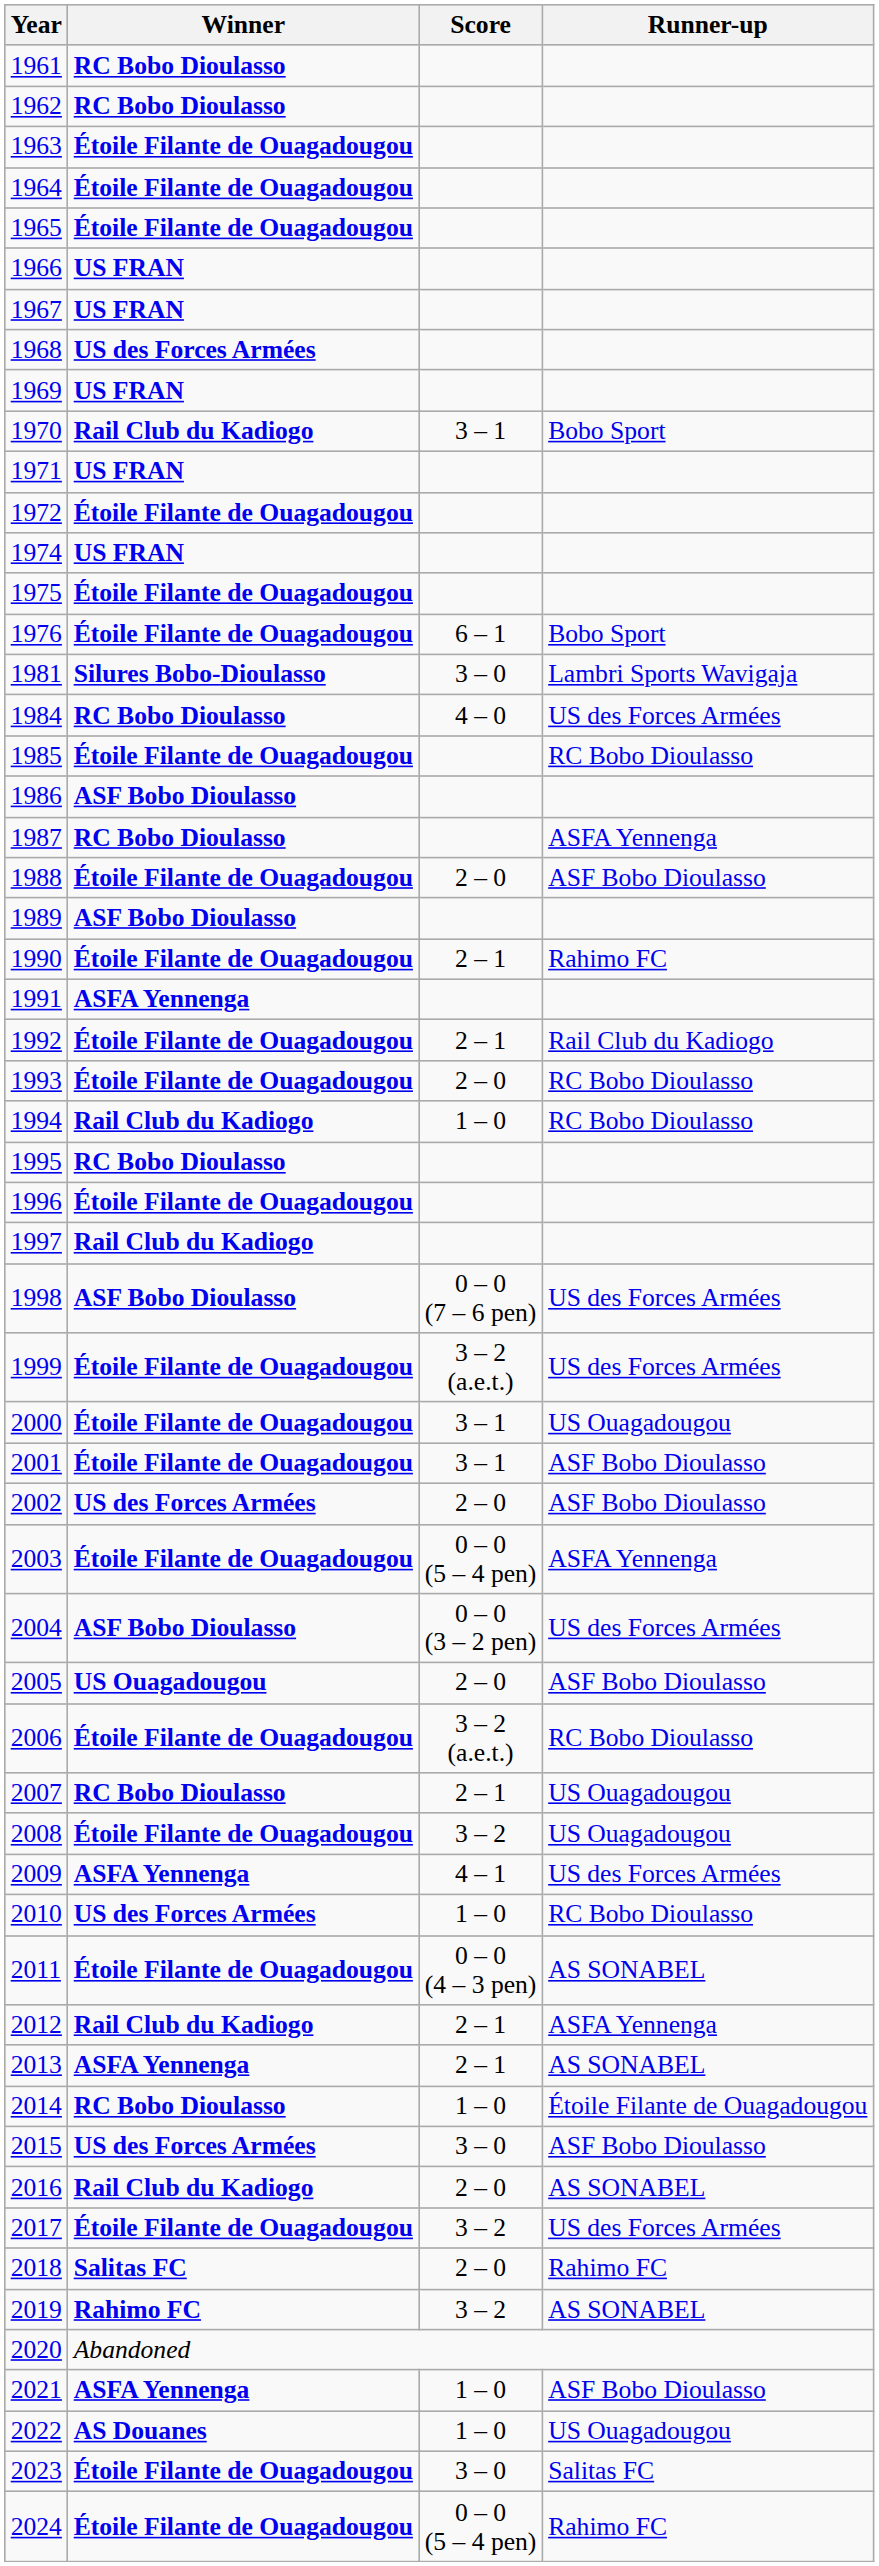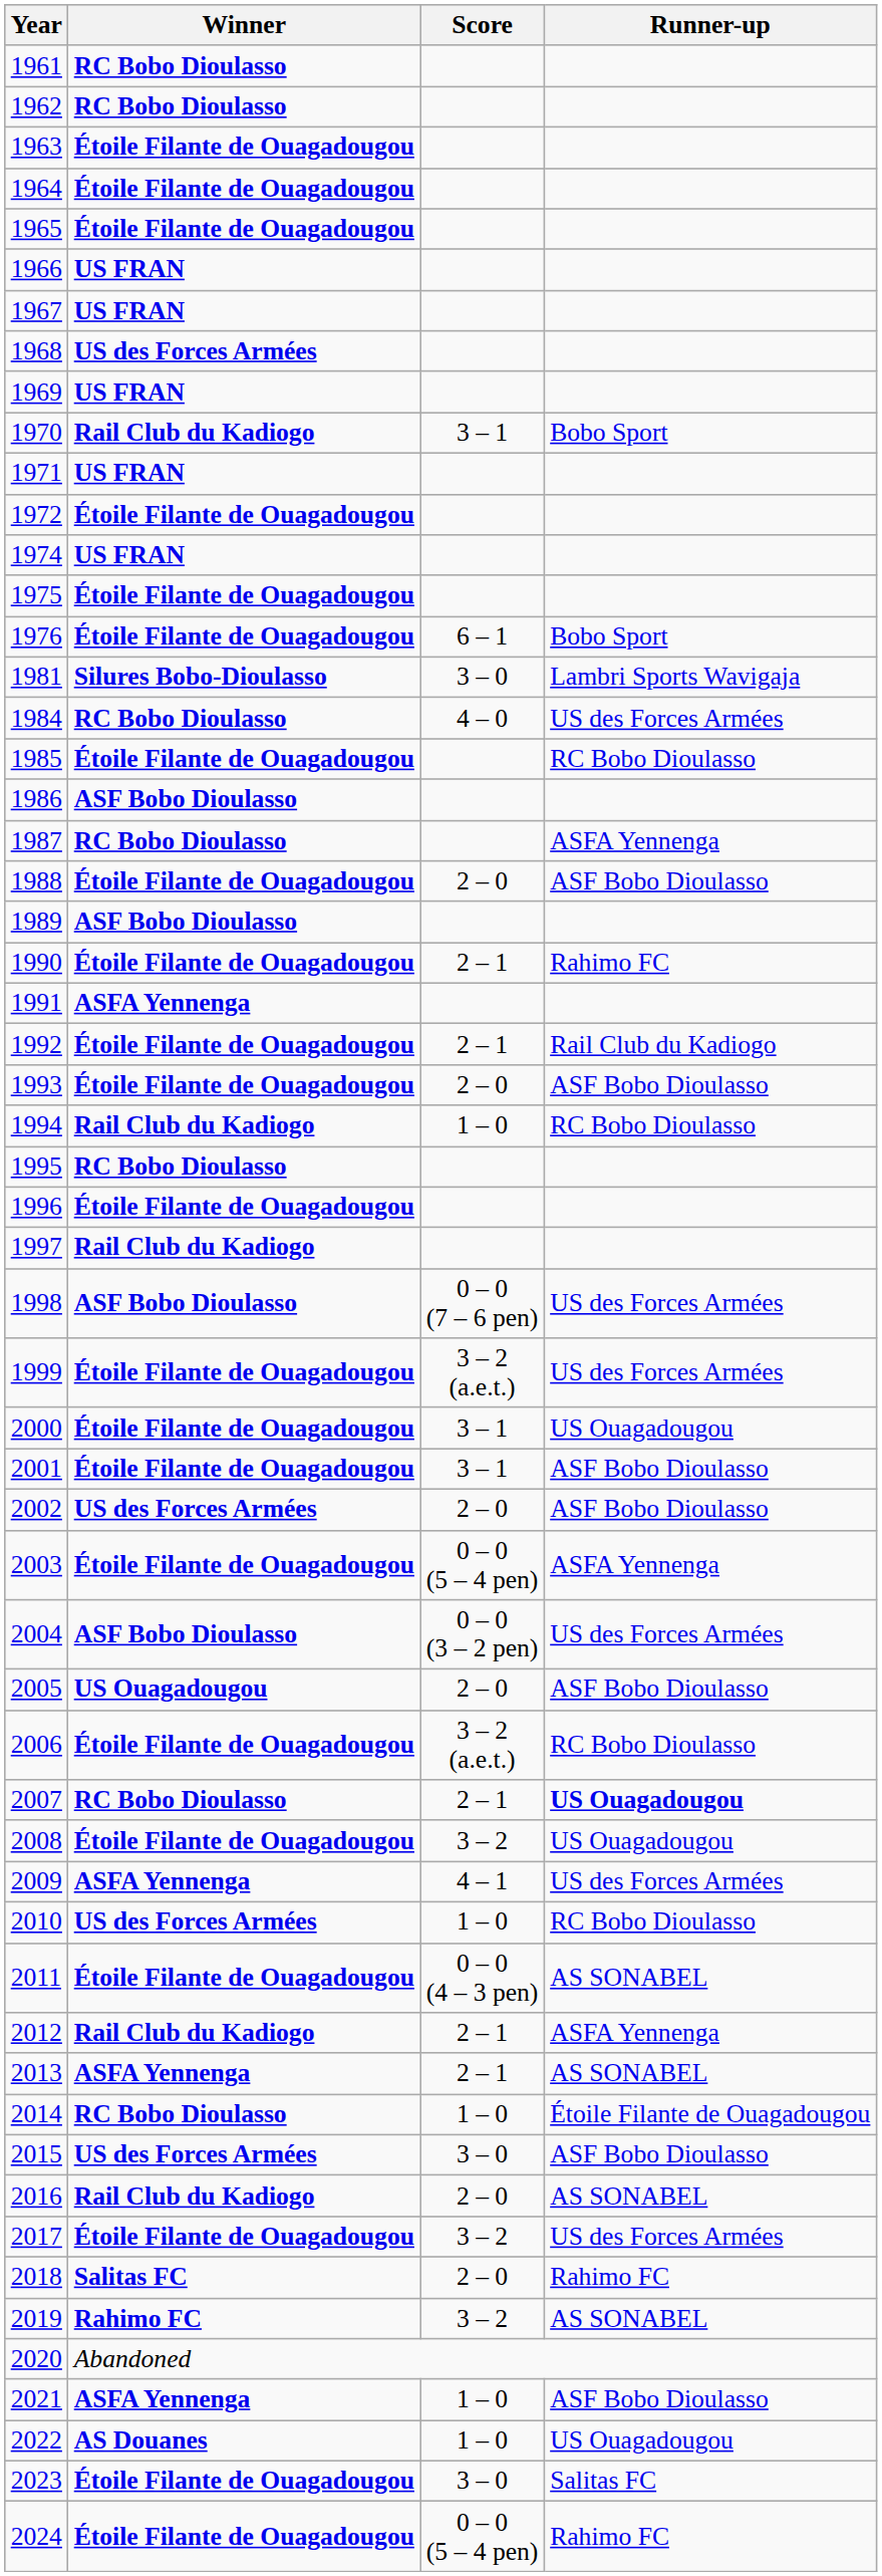1993 | Runner-up: RC Bobo Dioulasso -> ASF Bobo Dioulasso
2007 | Runner-up: normal -> bold
